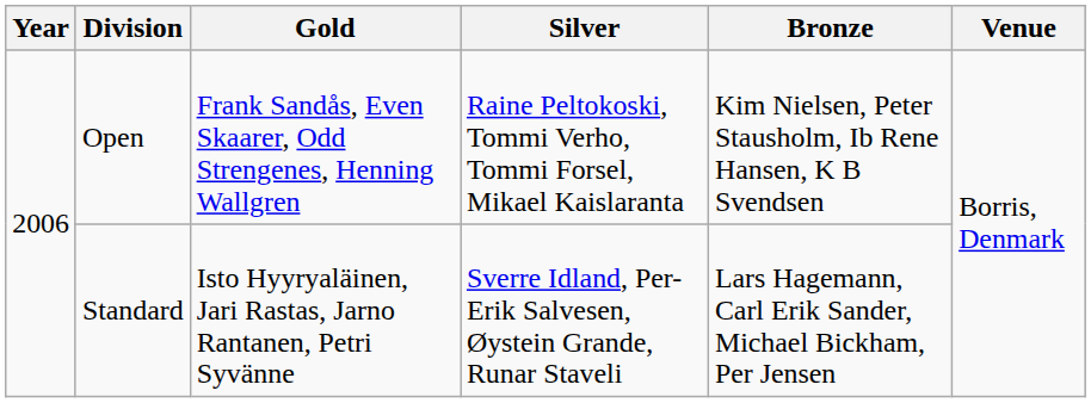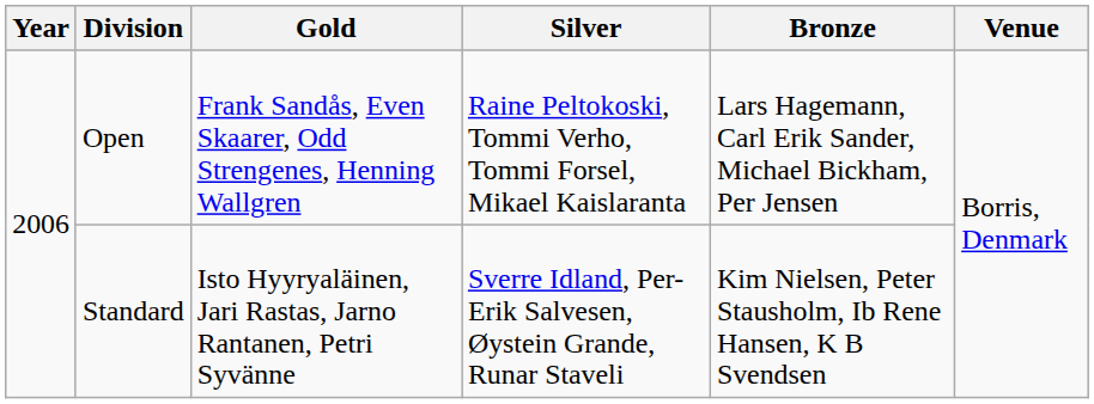Open | Bronze: Kim Nielsen, Peter Stausholm, Ib Rene Hansen, K B Svendsen -> Lars Hagemann, Carl Erik Sander, Michael Bickham, Per Jensen
Standard | Bronze: Lars Hagemann, Carl Erik Sander, Michael Bickham, Per Jensen -> Kim Nielsen, Peter Stausholm, Ib Rene Hansen, K B Svendsen
